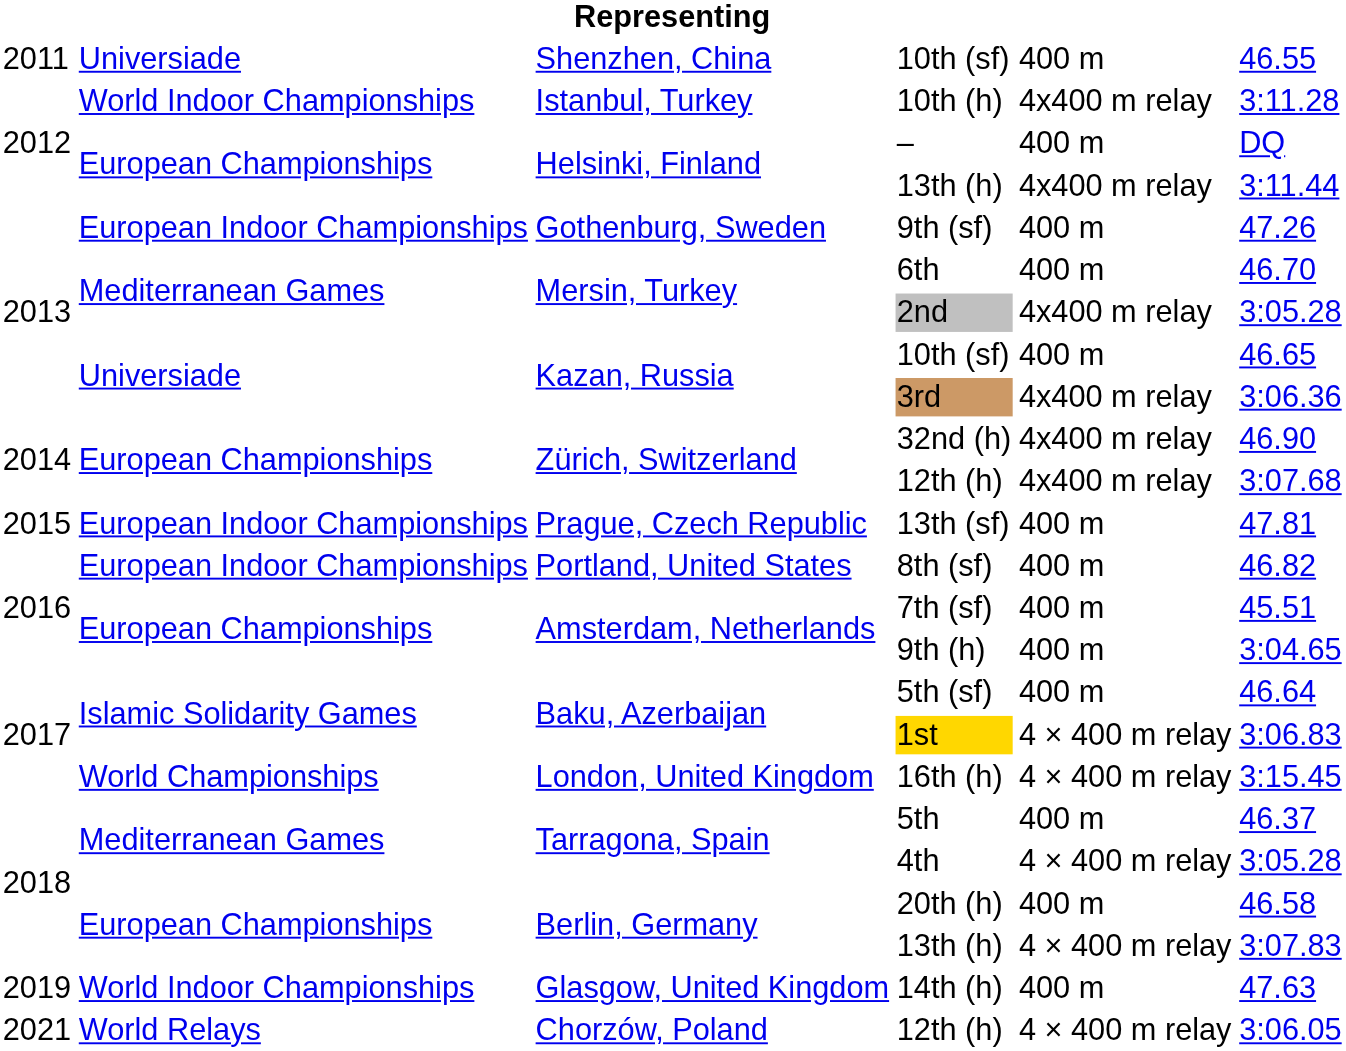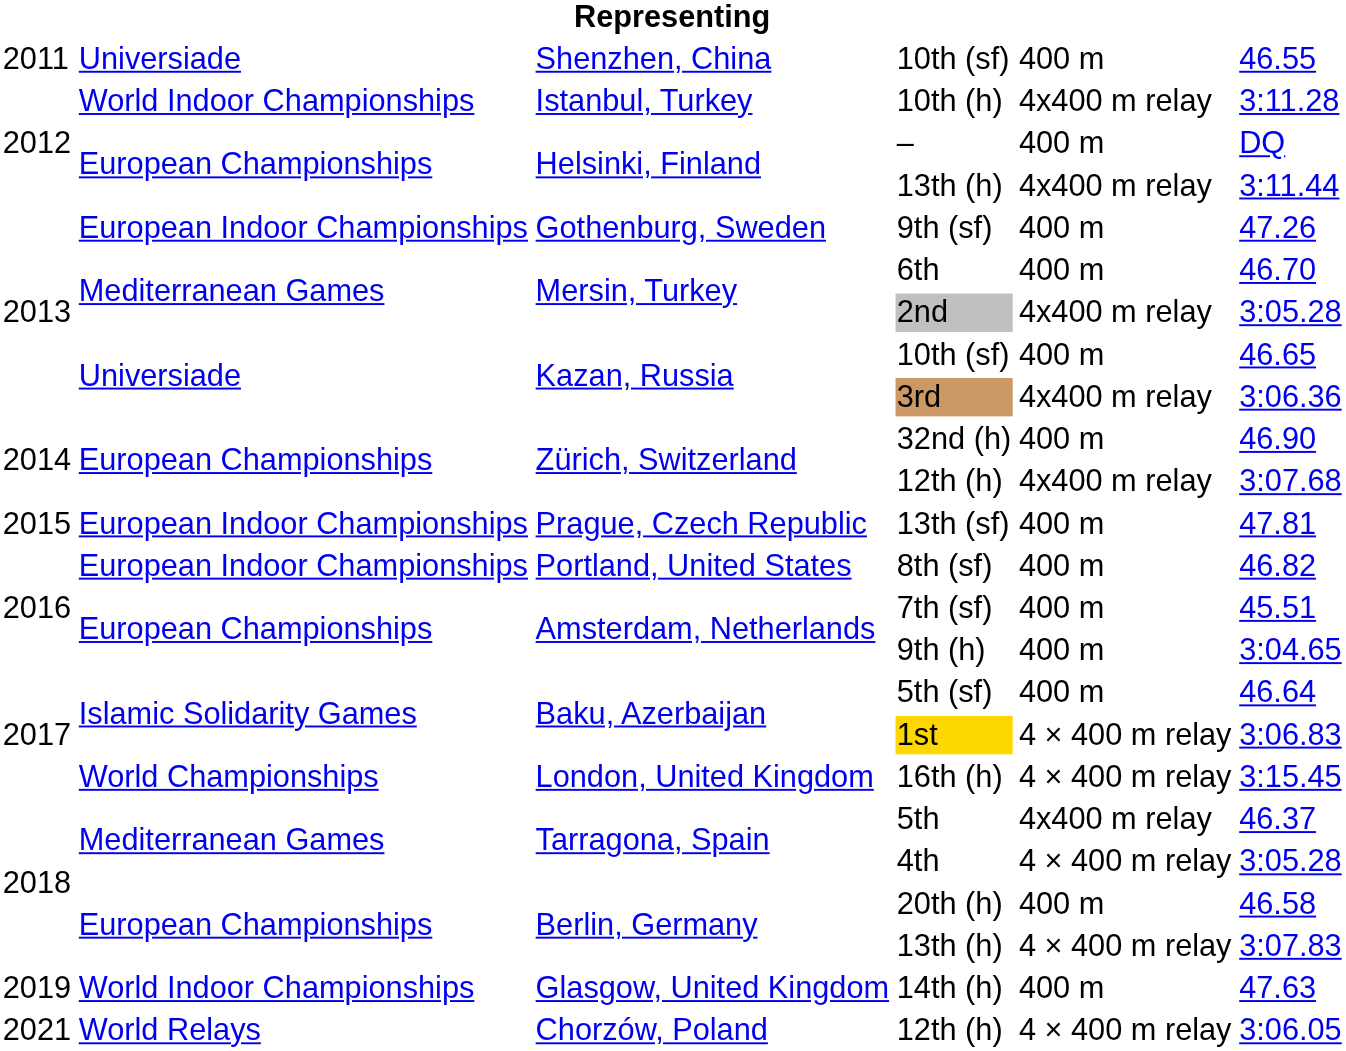32nd (h) | column 5: 4x400 m relay -> 400 m
5th | column 5: 400 m -> 4x400 m relay
